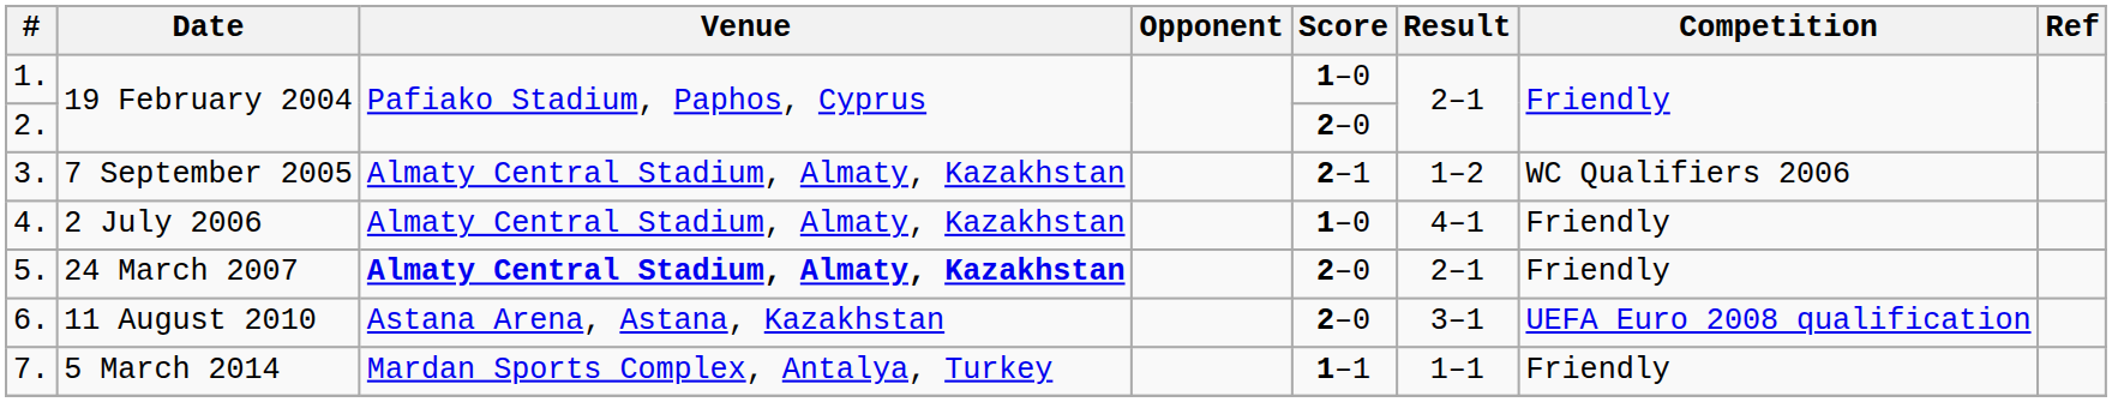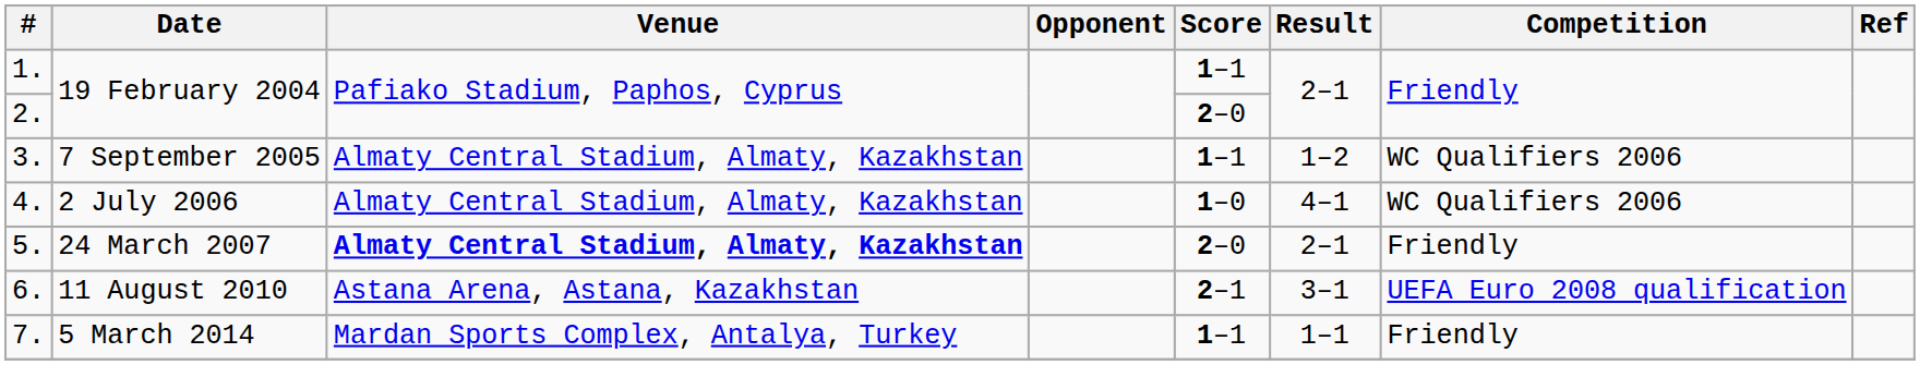1. | Score: 1–0 -> 1–1
3. | Score: 2–1 -> 1–1
4. | Competition: Friendly -> WC Qualifiers 2006
6. | Score: 2–0 -> 2–1
